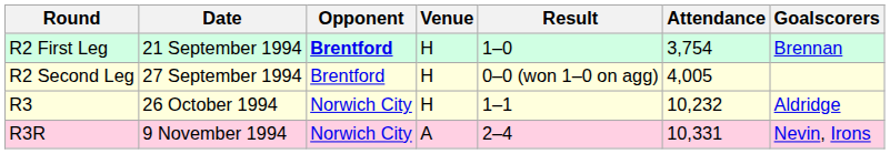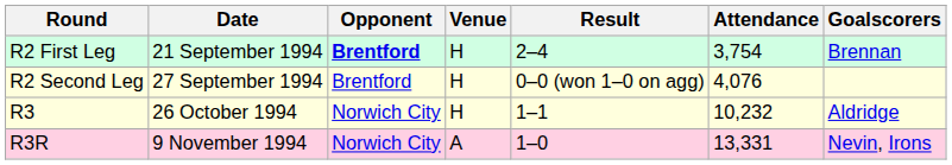R2 First Leg | Result: 1–0 -> 2–4
R2 Second Leg | Attendance: 4,005 -> 4,076
R3R | Result: 2–4 -> 1–0
R3R | Attendance: 10,331 -> 13,331
